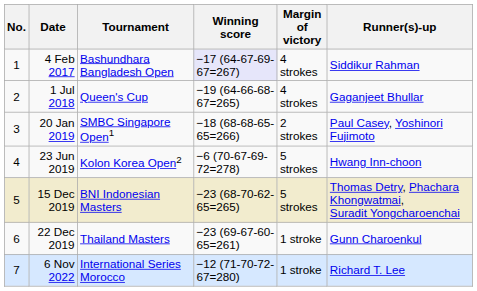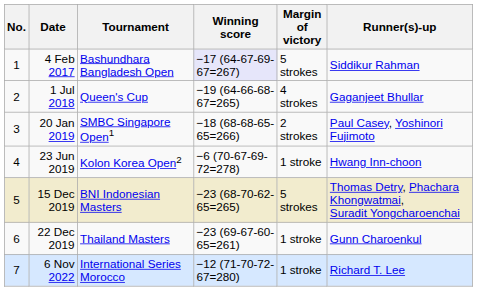4 Feb 2017 | Margin of victory: 4 strokes -> 5 strokes
23 Jun 2019 | Margin of victory: 5 strokes -> 1 stroke
